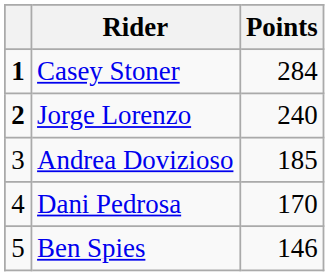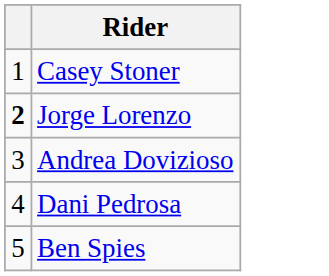- column: Points | 284 | 240 | 185 | 170 | 146
Casey Stoner | column 1: bold -> normal
